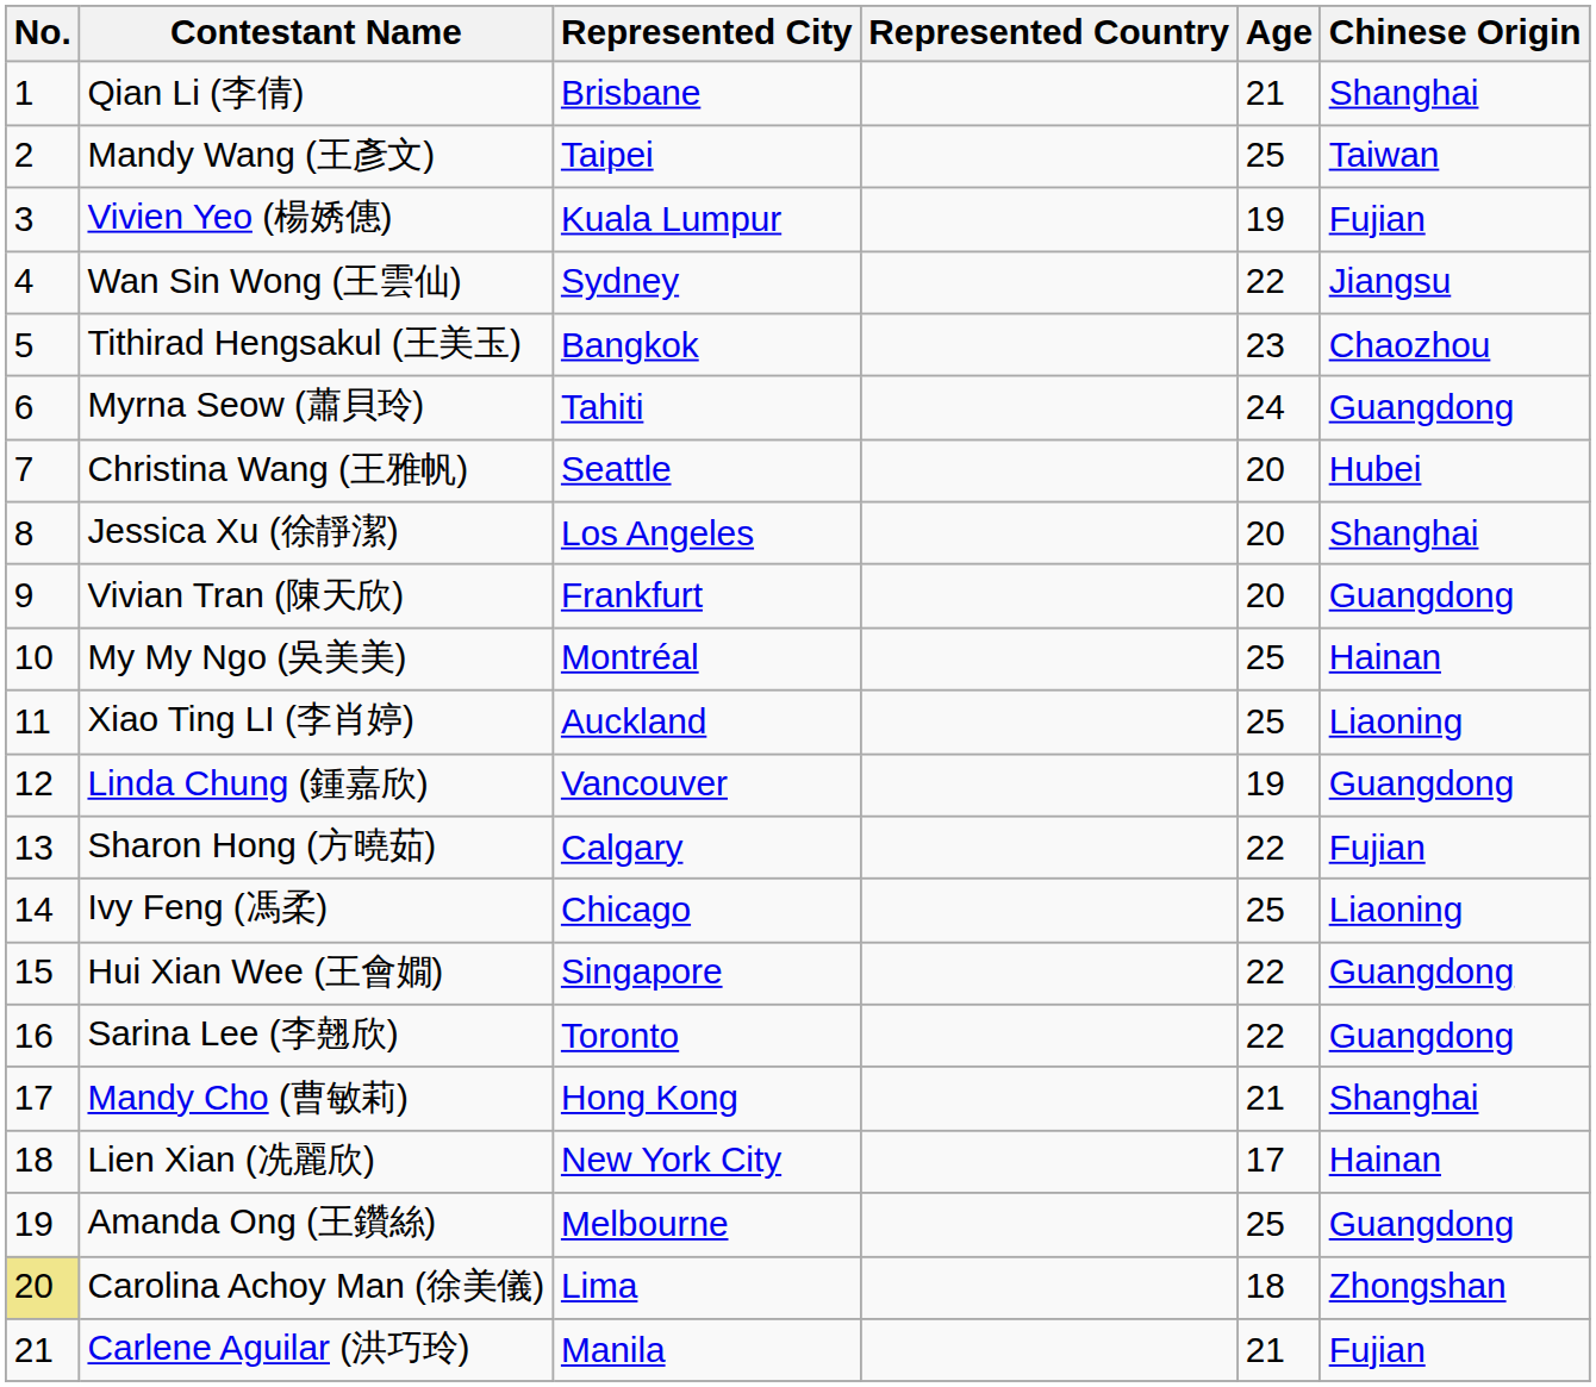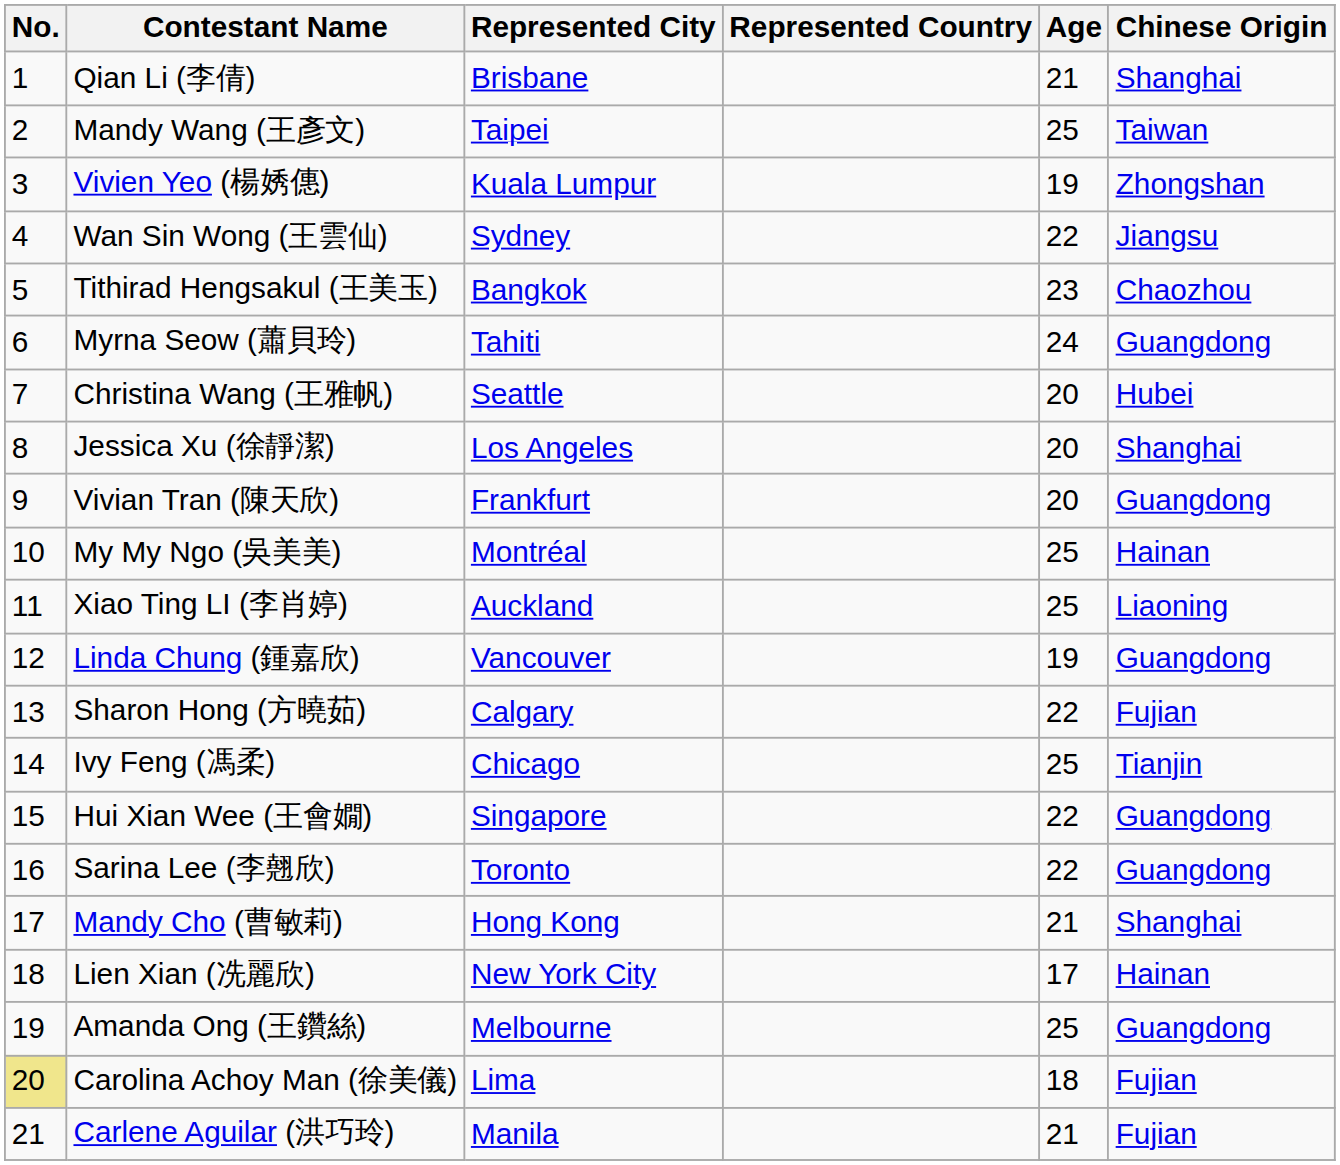Vivien Yeo (楊㛢僡) | Chinese Origin: Fujian -> Zhongshan
Ivy Feng (馮柔) | Chinese Origin: Liaoning -> Tianjin
Carolina Achoy Man (徐美儀) | Chinese Origin: Zhongshan -> Fujian
